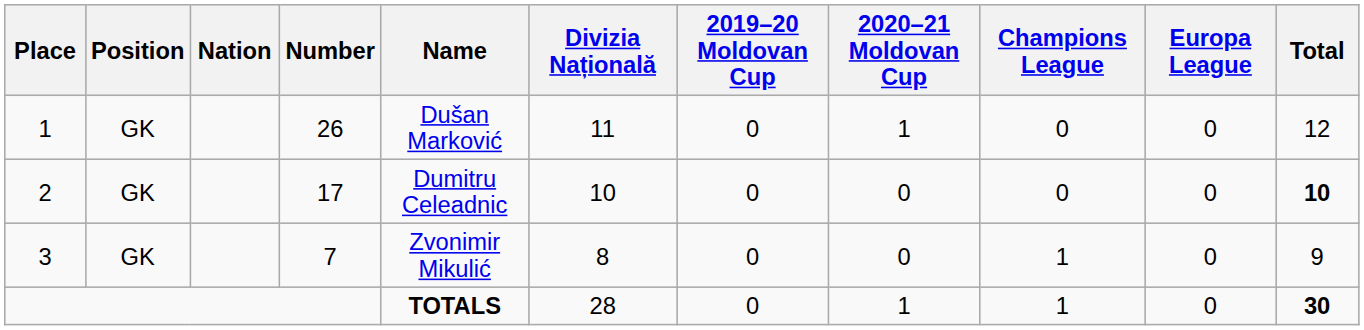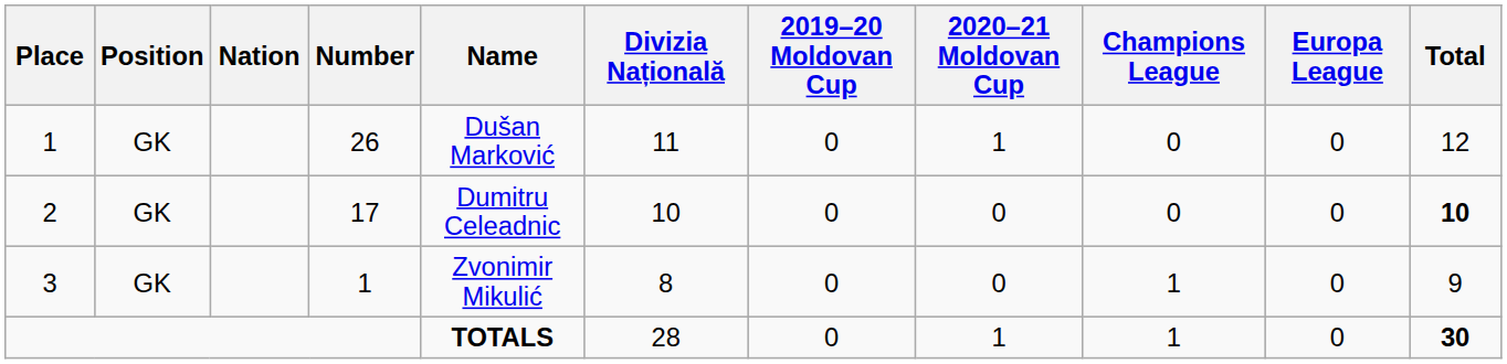3 | Number: 7 -> 1
